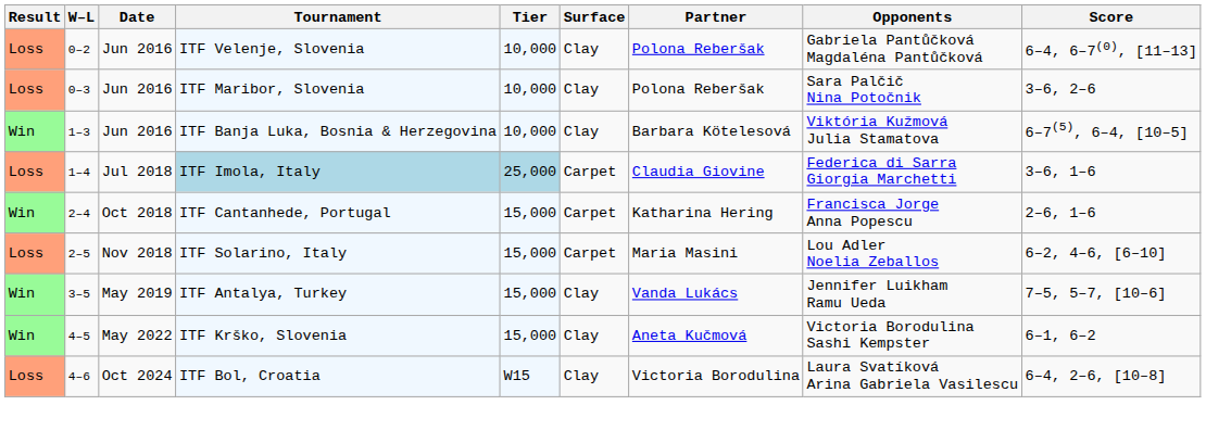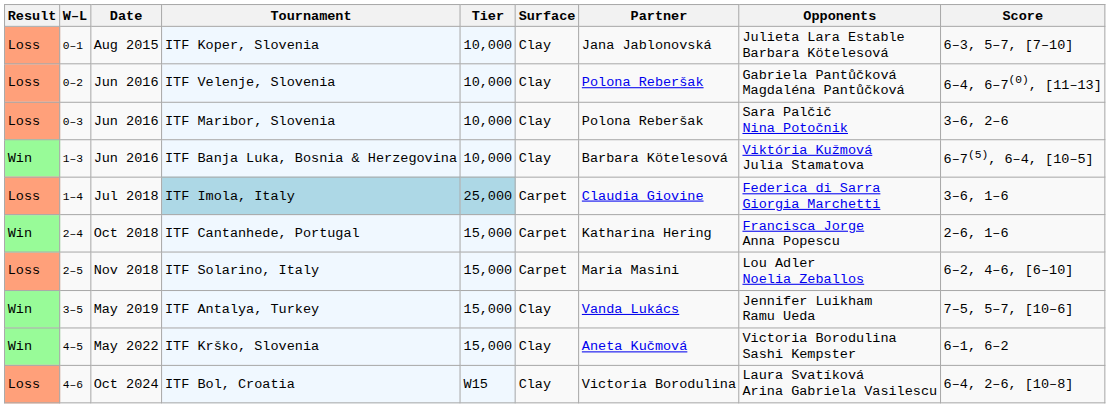+ row: Loss | 0–1 | Aug 2015 | ITF Koper, Slovenia | 10,000 | Clay | Jana Jablonovská | Julieta Lara Estable Barbara Kötelesová | 6–3, 5–7, [7–10]
